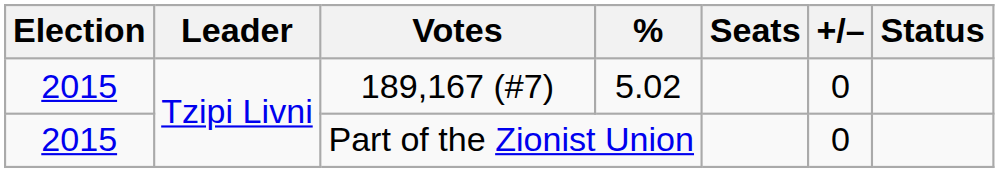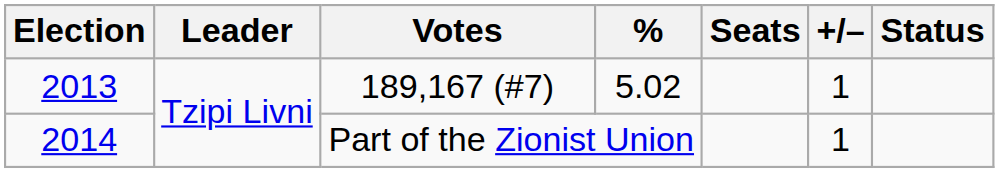189,167 (#7) | Election: 2015 -> 2013
189,167 (#7) | +/–: 0 -> 1
Part of the Zionist Union | Election: 2015 -> 2014
Part of the Zionist Union | +/–: 0 -> 1
